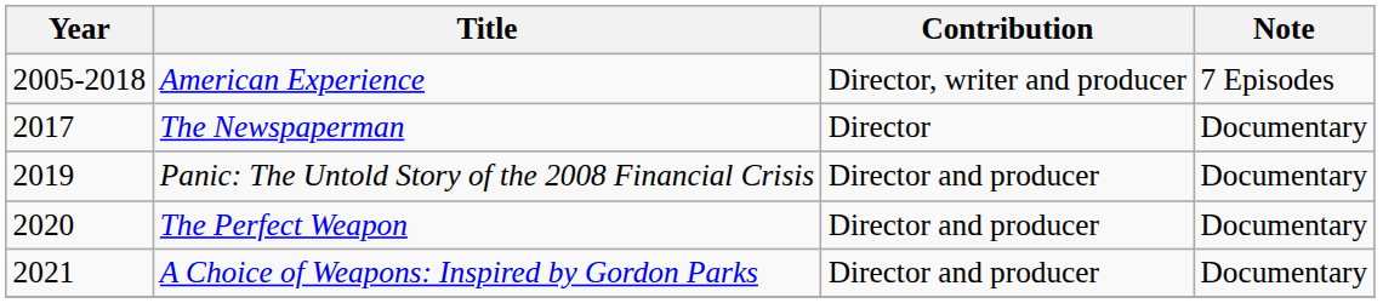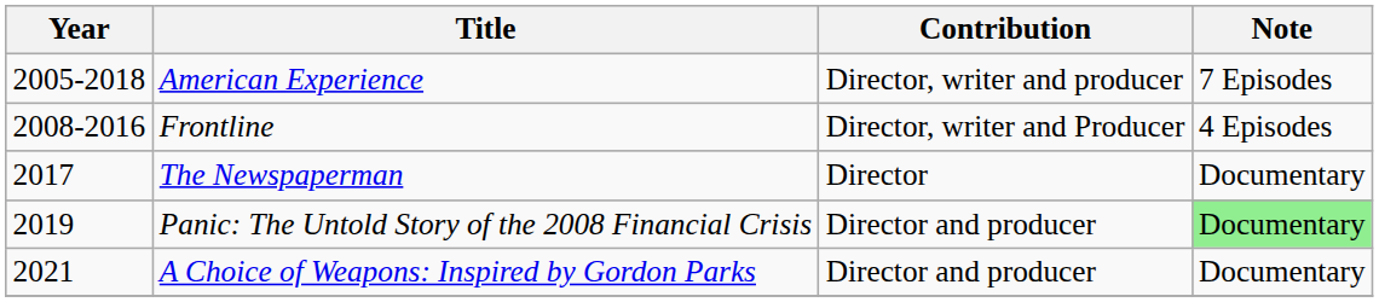+ row: 2008-2016 | Frontline | Director, writer and Producer | 4 Episodes
Panic: The Untold Story of the 2008 Financial Crisis | Note: no background -> lightgreen background
- row: 2020 | The Perfect Weapon | Director and producer | Documentary
